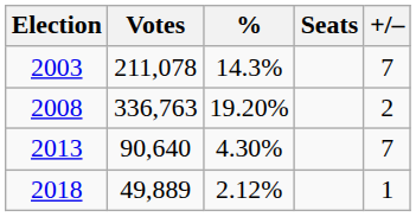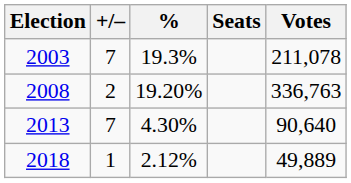columns swapped: Votes <-> +/–
2003 | %: 14.3% -> 19.3%
